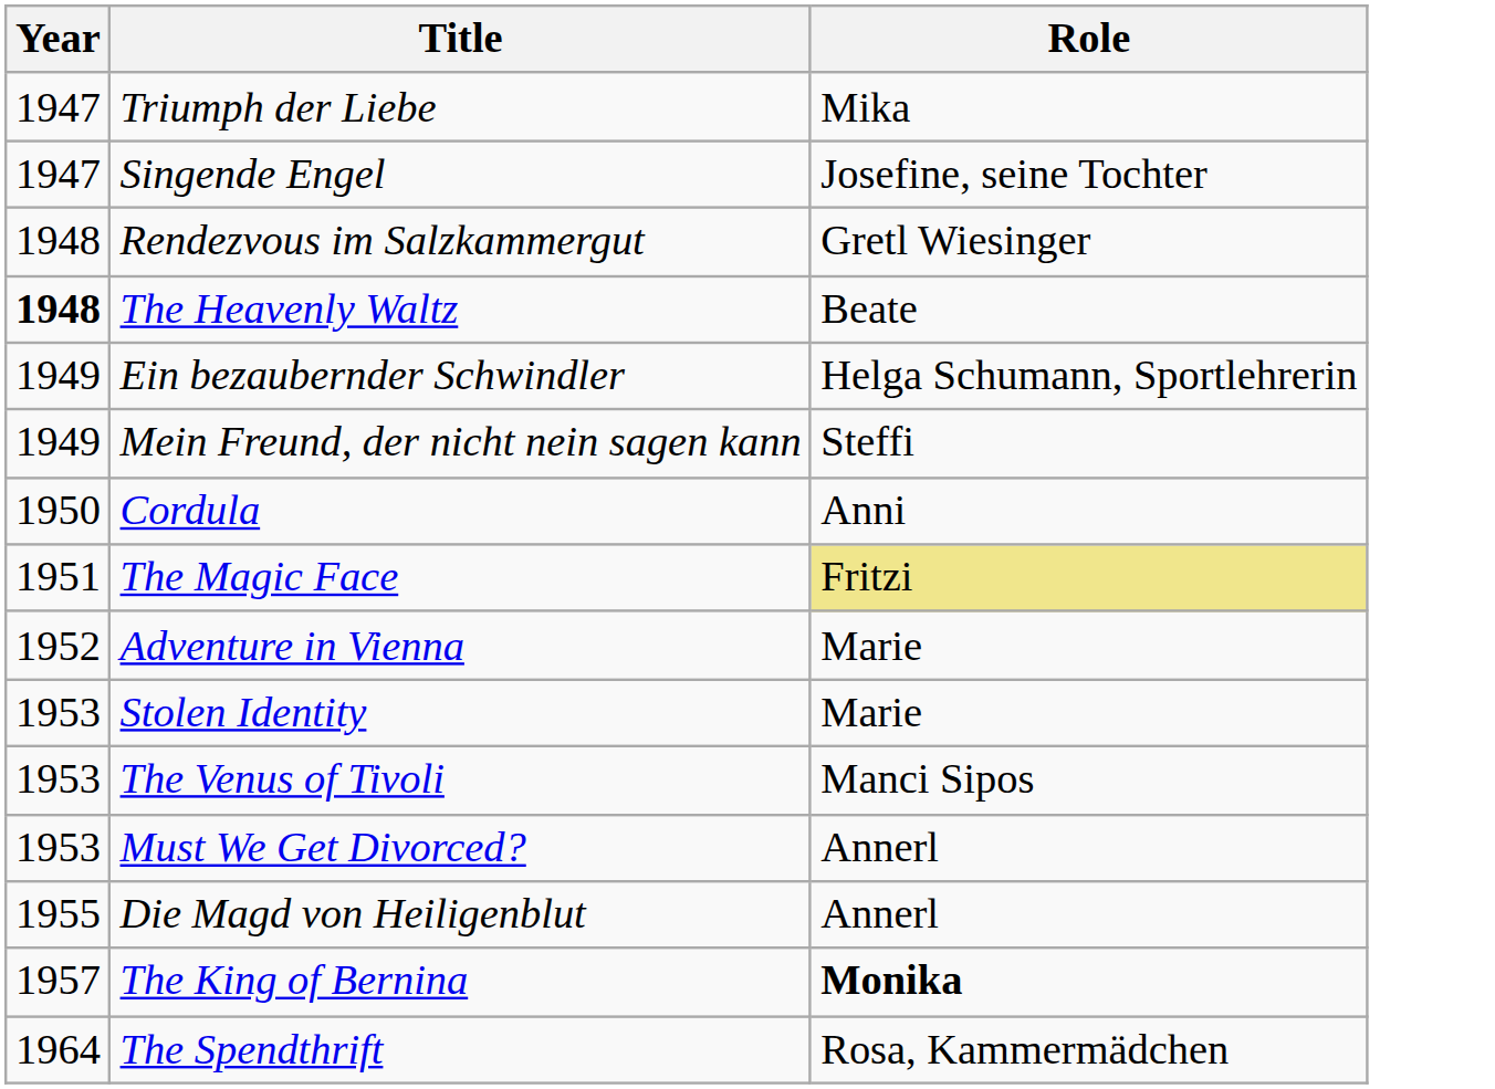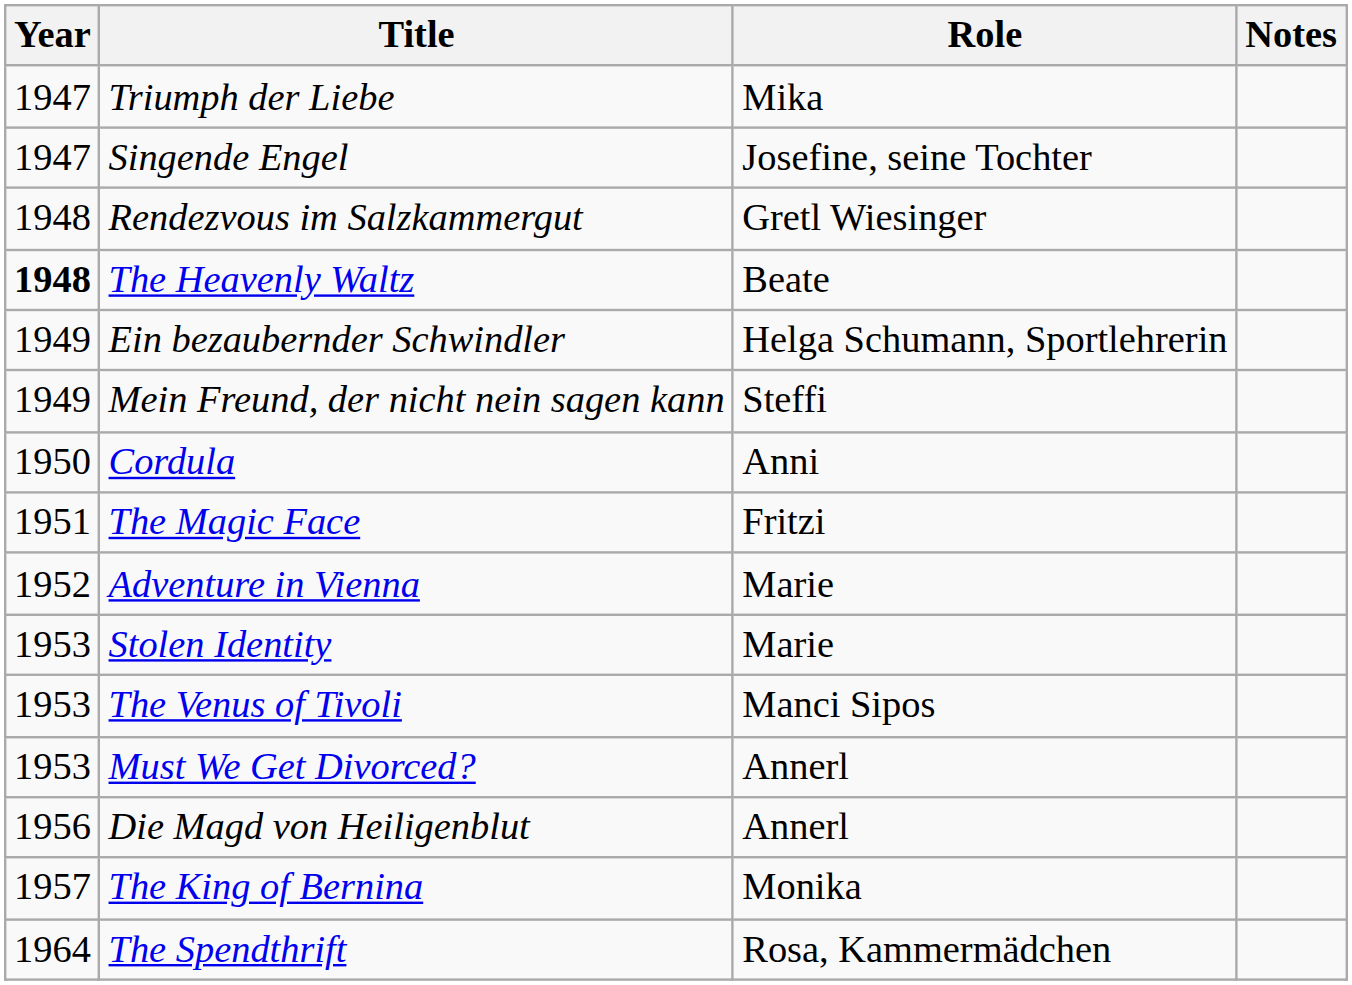+ column: Notes
The Magic Face | Role: khaki background -> no background
Die Magd von Heiligenblut | Year: 1955 -> 1956
The King of Bernina | Role: bold -> normal
